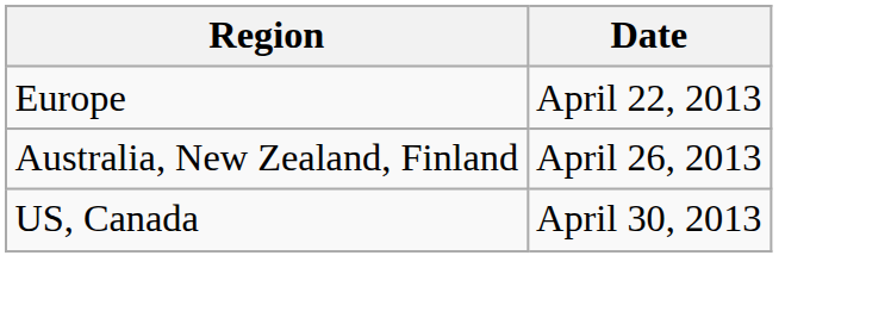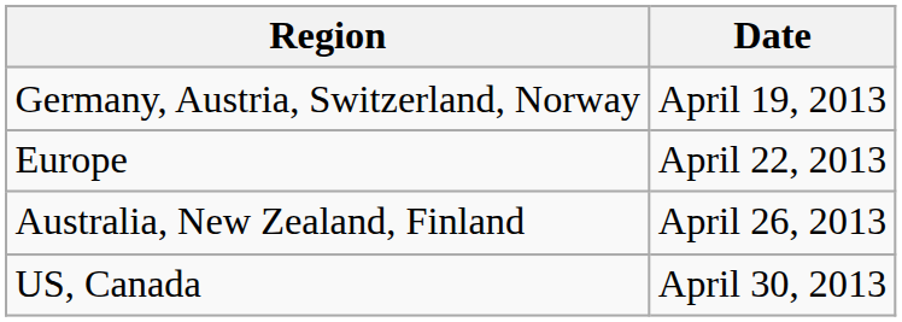+ row: Germany, Austria, Switzerland, Norway | April 19, 2013
